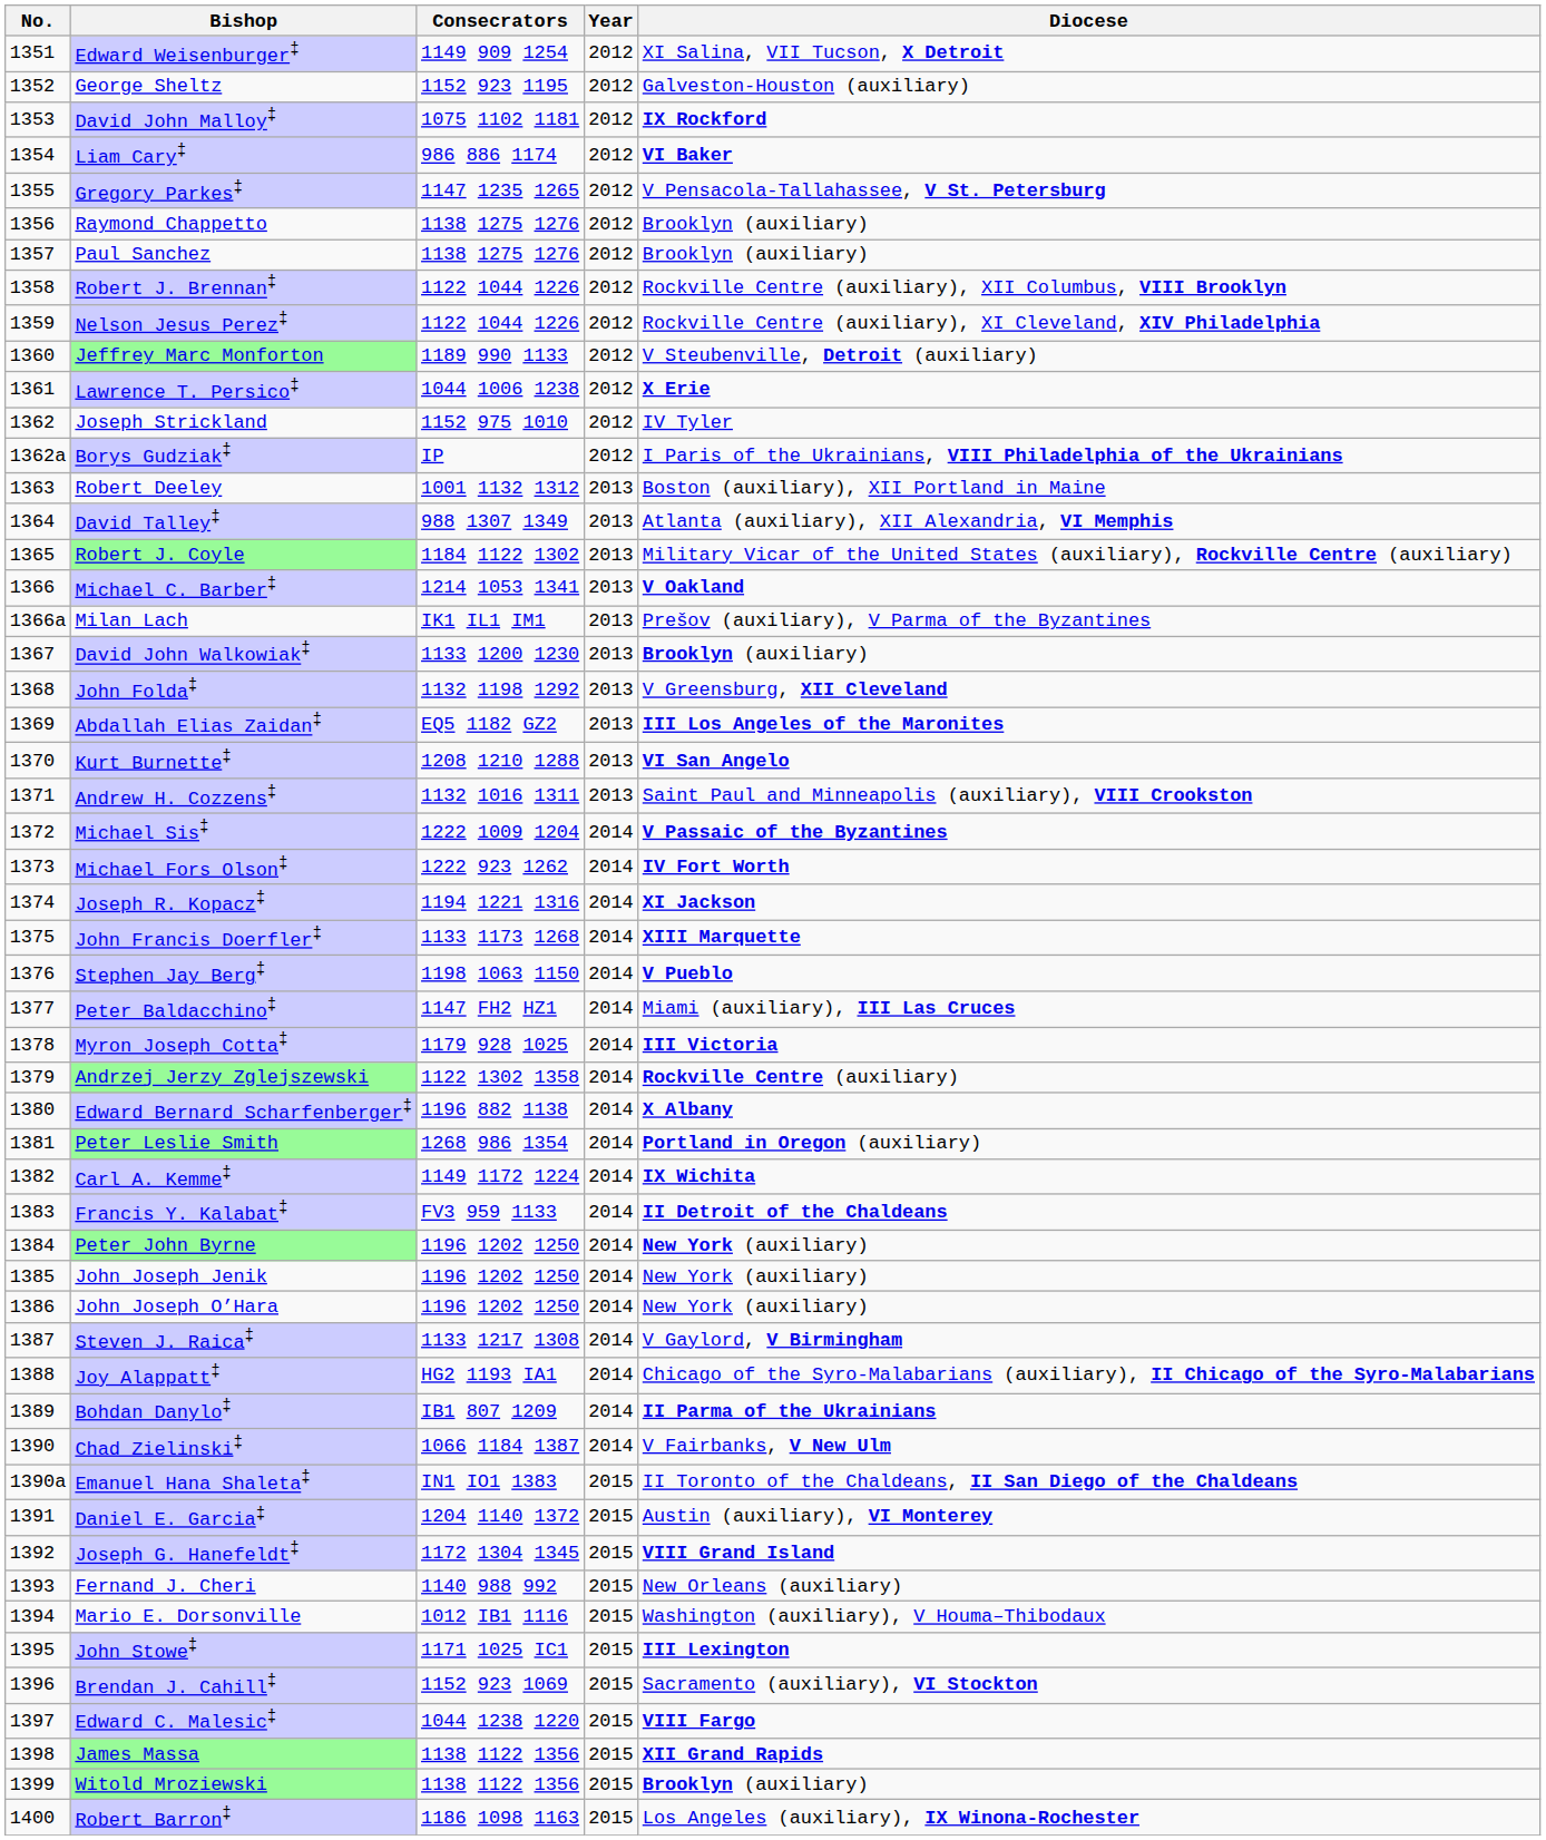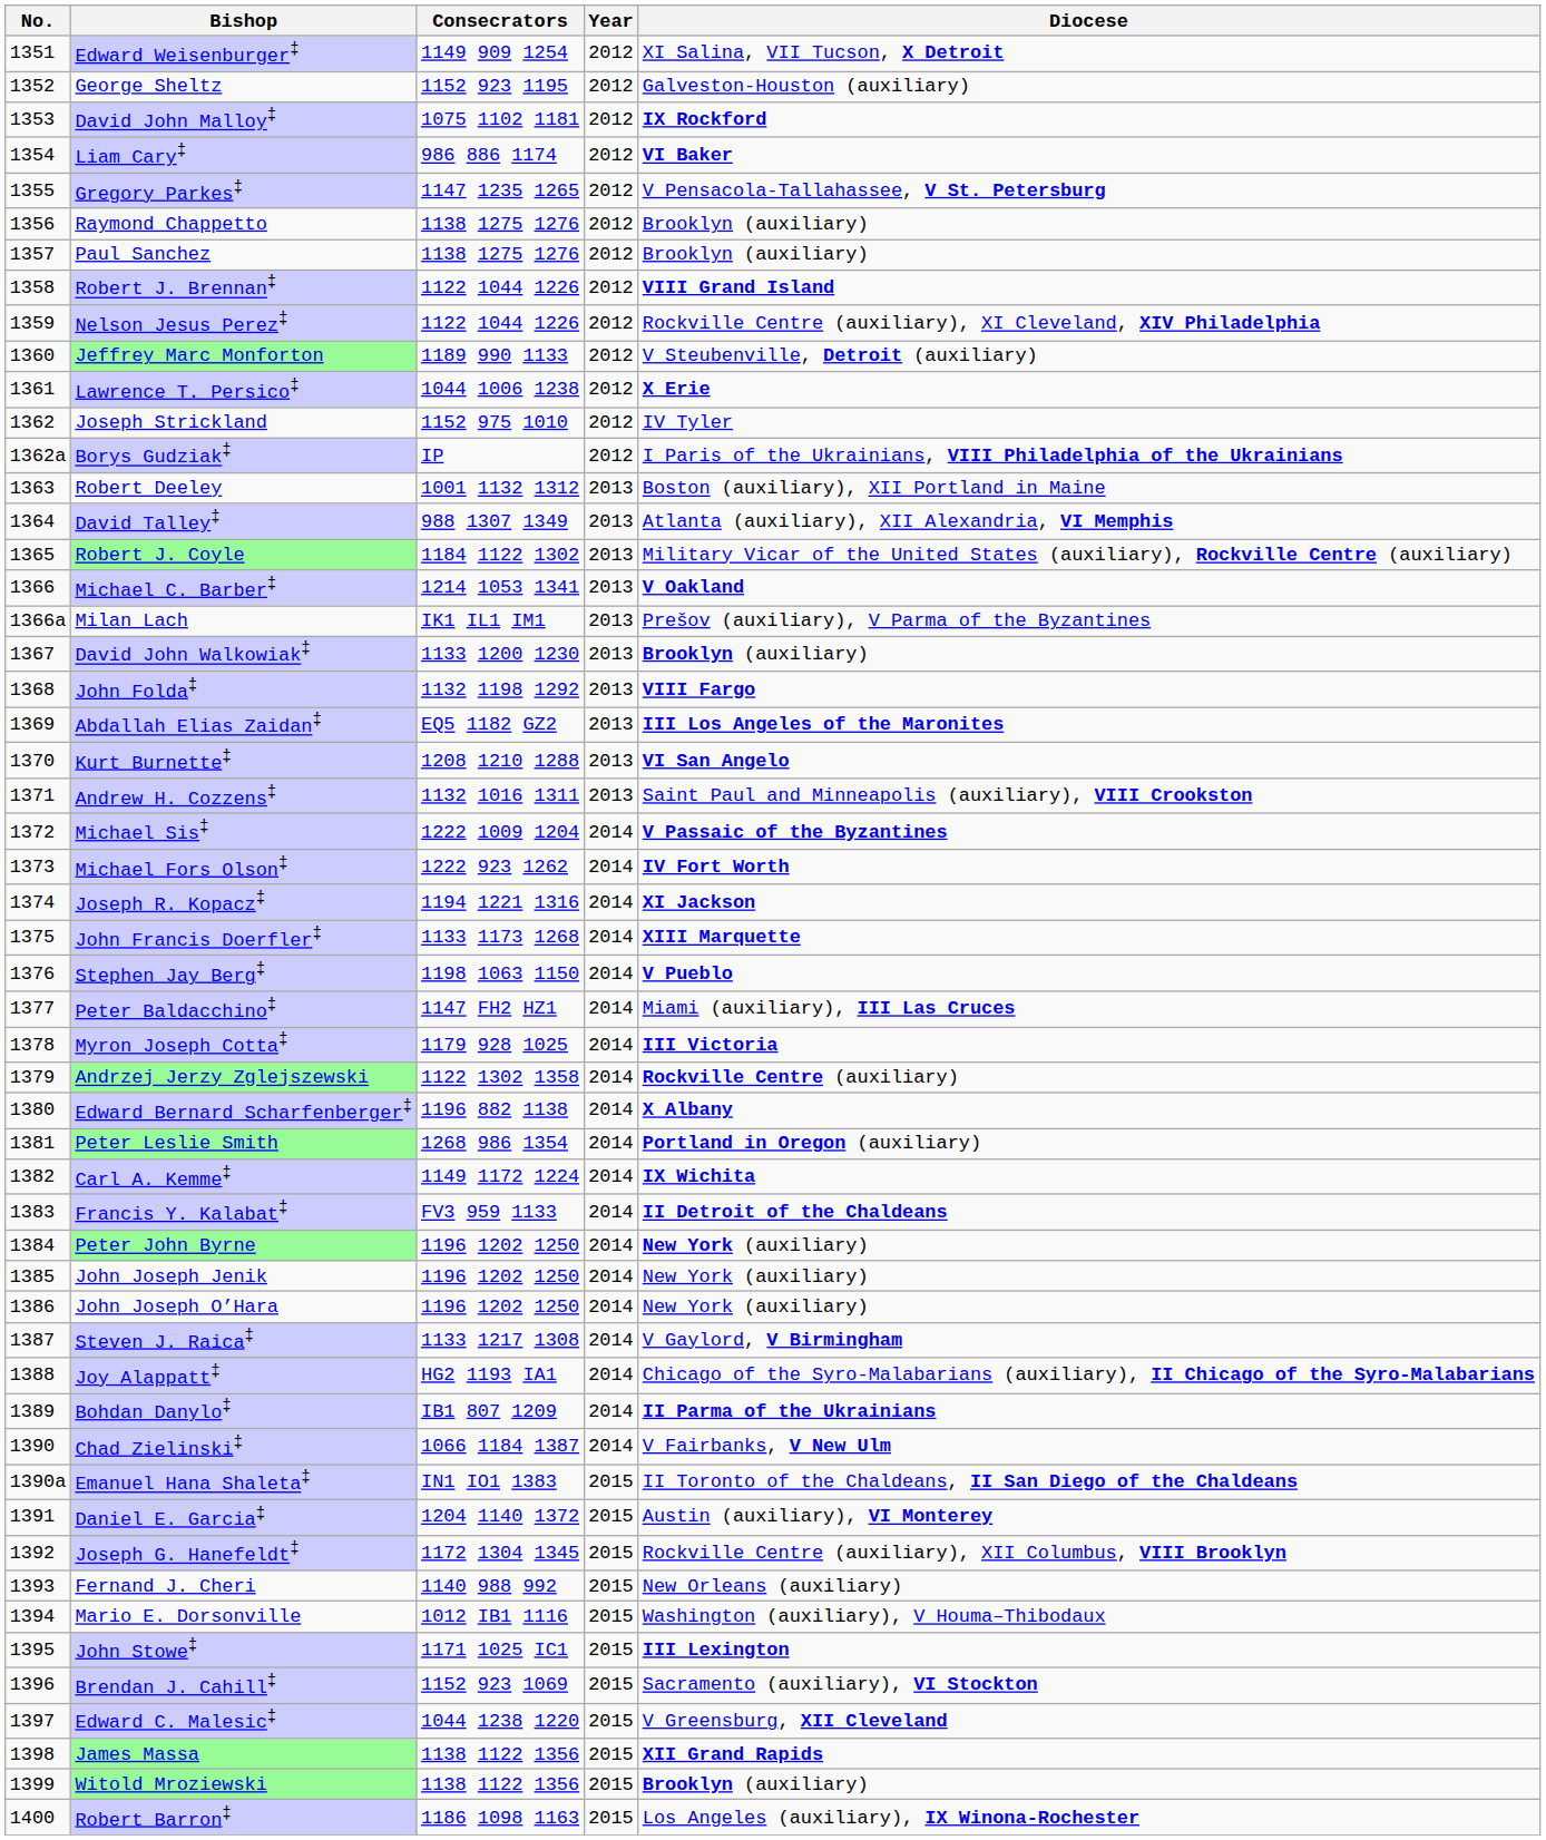Robert J. Brennan‡ | Diocese: Rockville Centre (auxiliary), XII Columbus, VIII Brooklyn -> VIII Grand Island
John Folda‡ | Diocese: V Greensburg, XII Cleveland -> VIII Fargo
Joseph G. Hanefeldt‡ | Diocese: VIII Grand Island -> Rockville Centre (auxiliary), XII Columbus, VIII Brooklyn
Edward C. Malesic‡ | Diocese: VIII Fargo -> V Greensburg, XII Cleveland
